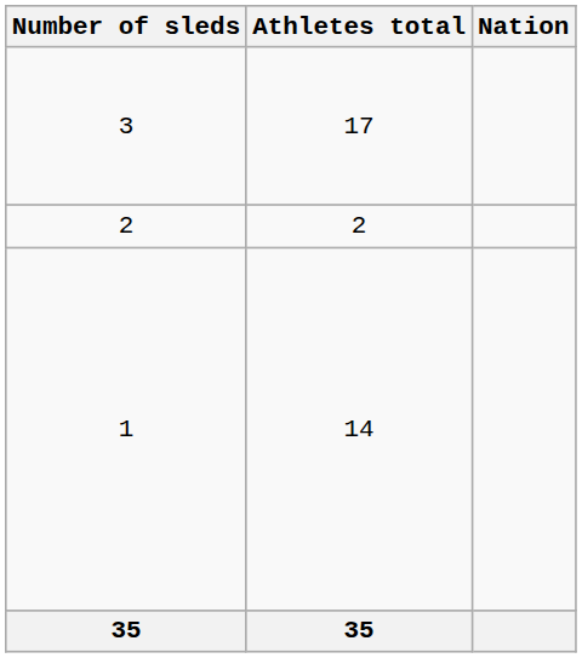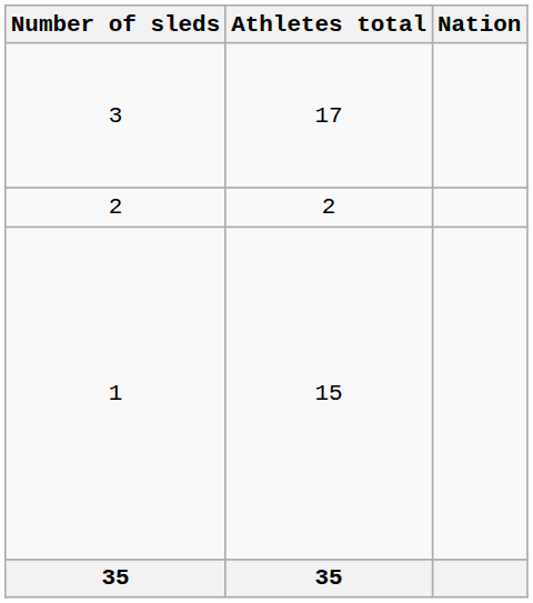1 | Athletes total: 14 -> 15
